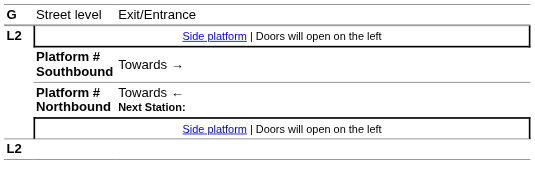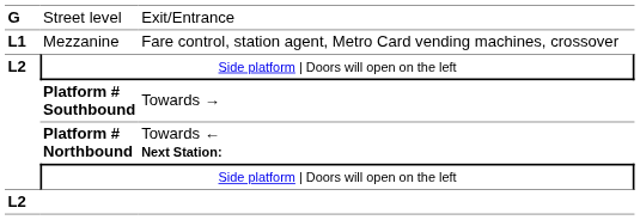+ row: L1 | Mezzanine | Fare control, station agent, Metro Card vending machines, crossover
